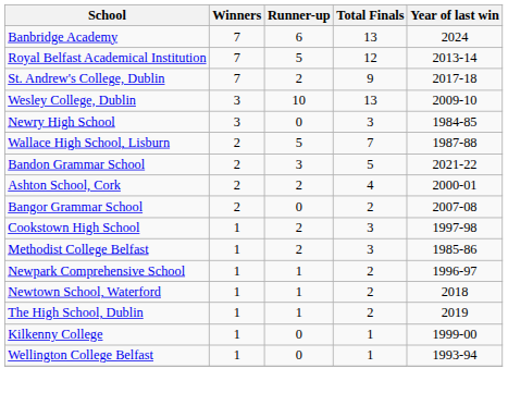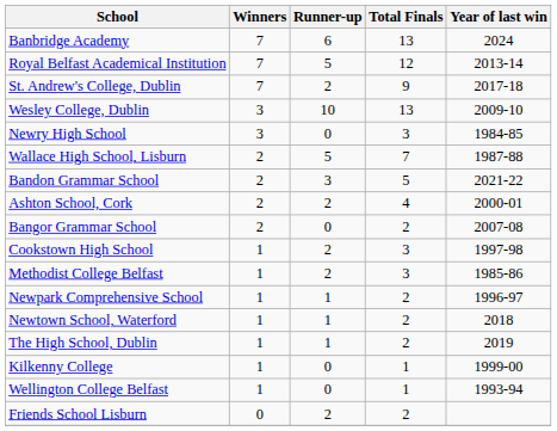+ row: Friends School Lisburn | 0 | 2 | 2
